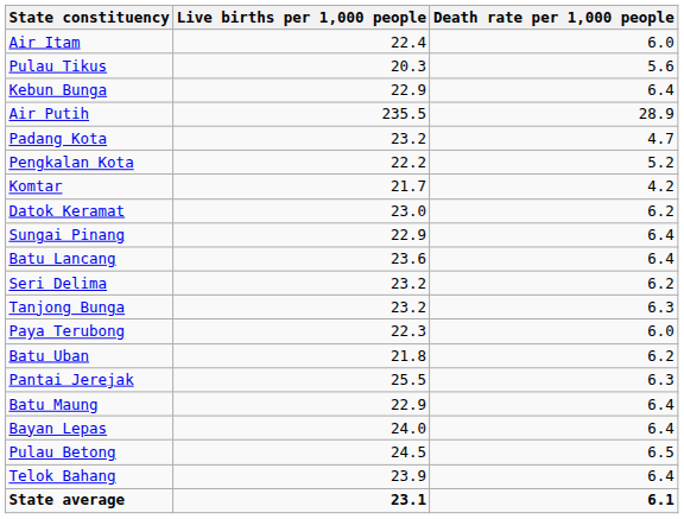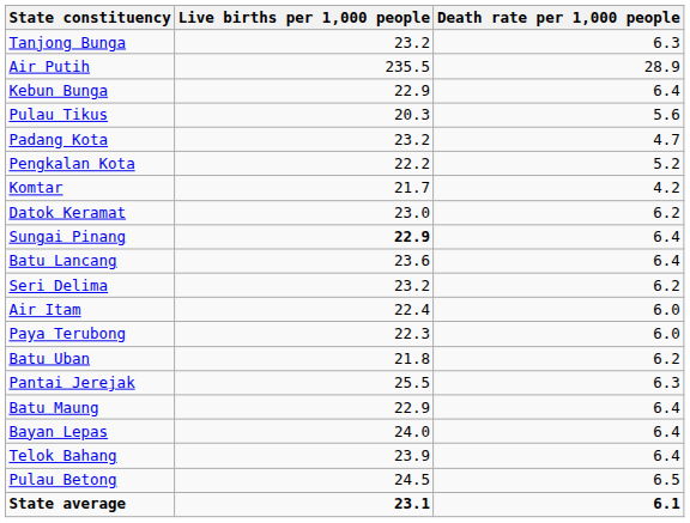rows swapped: Tanjong Bunga <-> Air Itam
rows swapped: Air Putih <-> Pulau Tikus
Sungai Pinang | Live births per 1,000 people: normal -> bold
rows swapped: Pulau Betong <-> Telok Bahang
